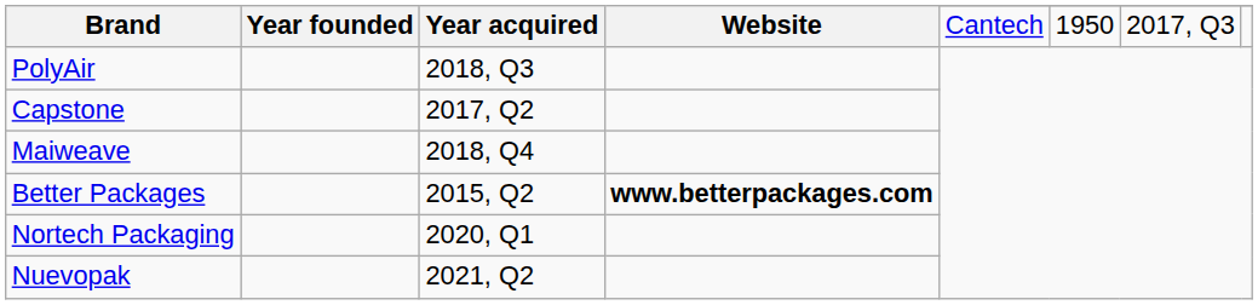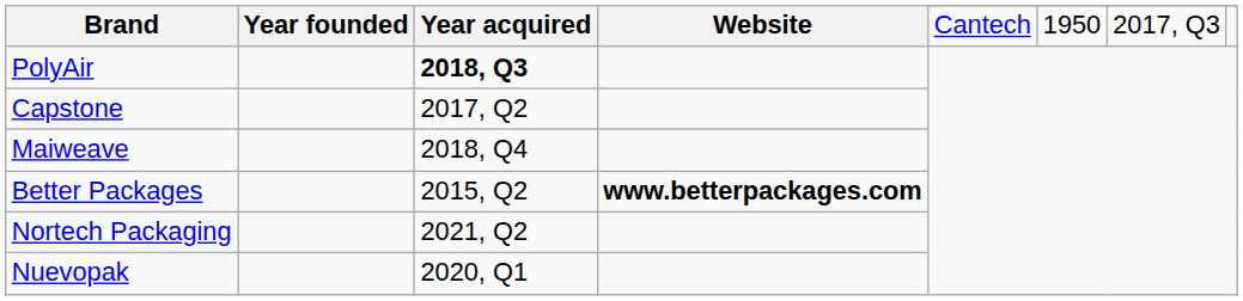PolyAir | Year acquired: normal -> bold
Nortech Packaging | Year acquired: 2020, Q1 -> 2021, Q2
Nuevopak | Year acquired: 2021, Q2 -> 2020, Q1
